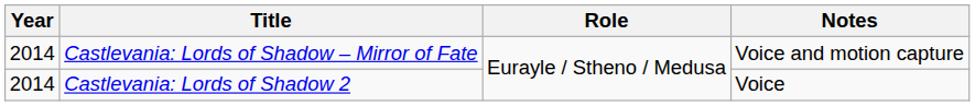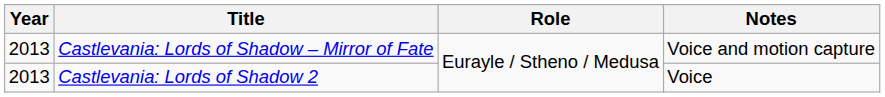Castlevania: Lords of Shadow – Mirror of Fate | Year: 2014 -> 2013
Castlevania: Lords of Shadow 2 | Year: 2014 -> 2013
